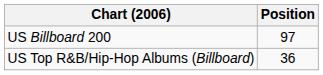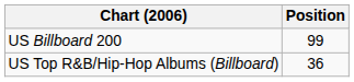US Billboard 200 | Position: 97 -> 99
